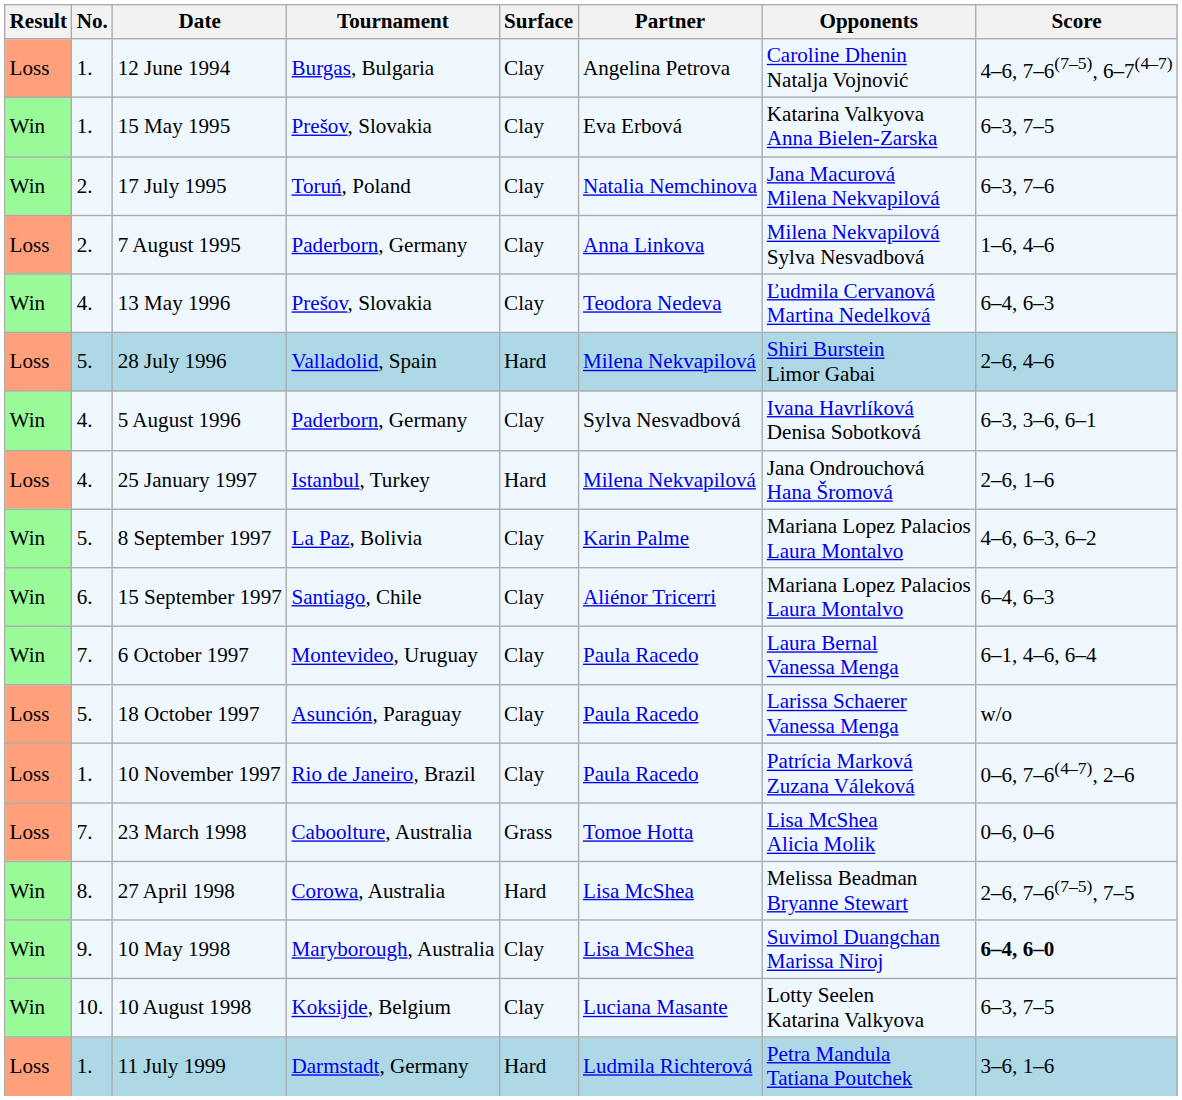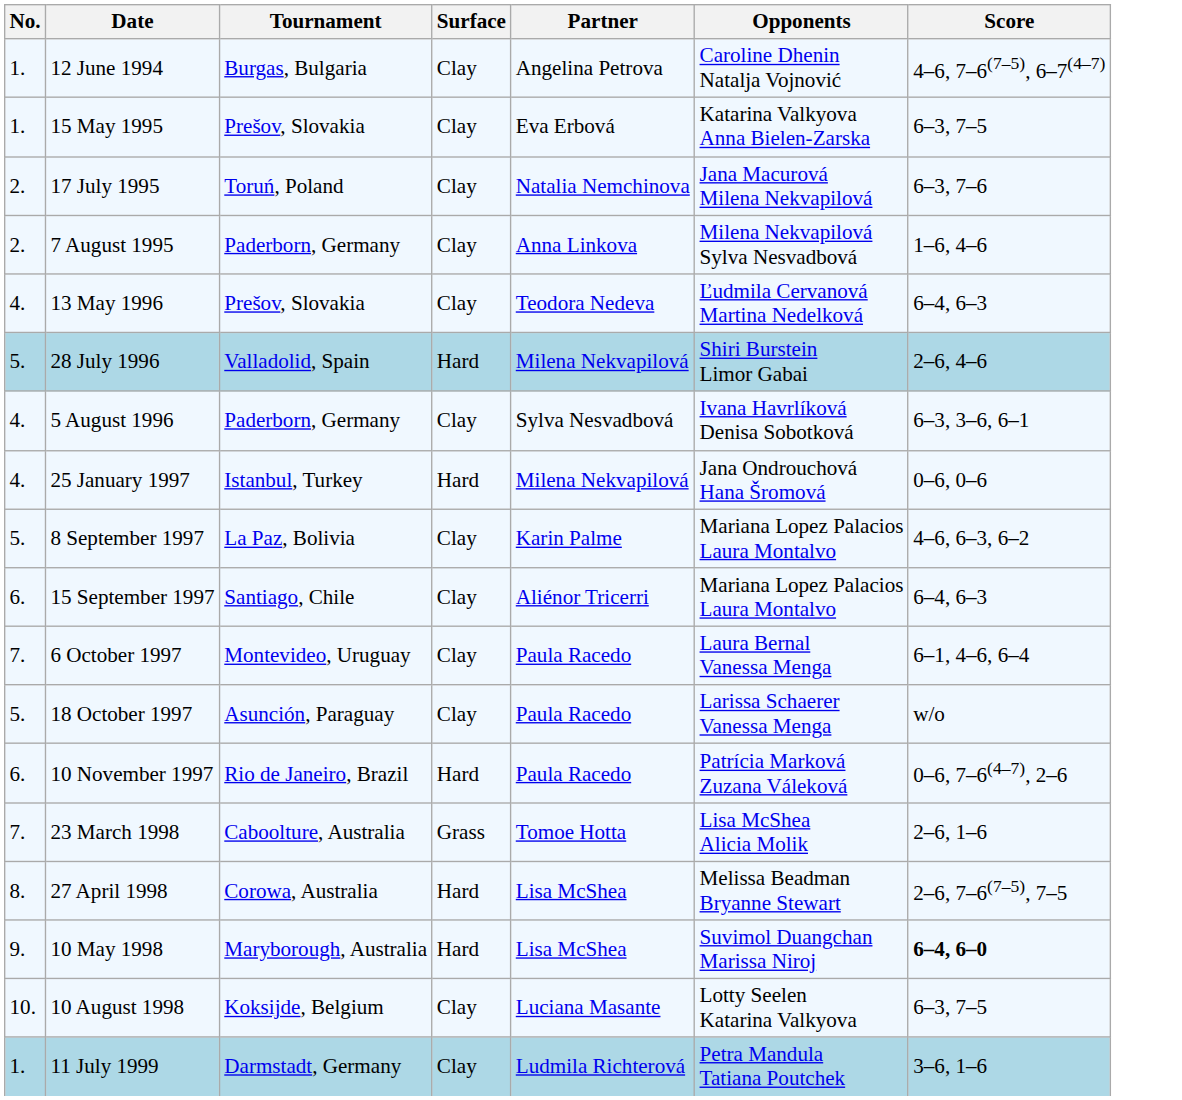- column: Result | Loss | Win | Win | Loss | Win | Loss | Win | Loss | Win | Win | Win | Loss | Loss | Loss | Win | Win | Win | Loss
25 January 1997 | Score: 2–6, 1–6 -> 0–6, 0–6
10 November 1997 | No.: 1. -> 6.
10 November 1997 | Surface: Clay -> Hard
23 March 1998 | Score: 0–6, 0–6 -> 2–6, 1–6
10 May 1998 | Surface: Clay -> Hard
11 July 1999 | Surface: Hard -> Clay
